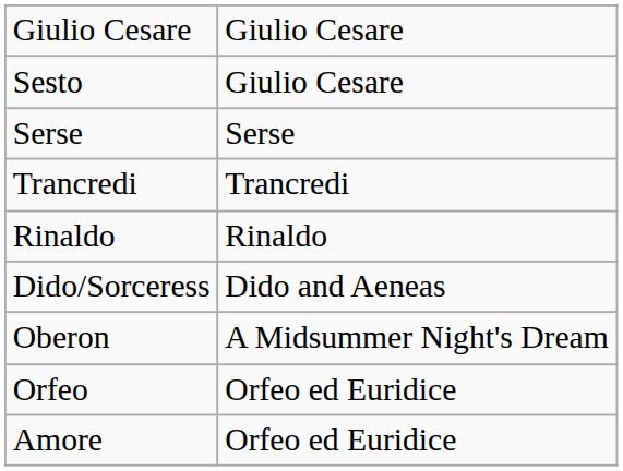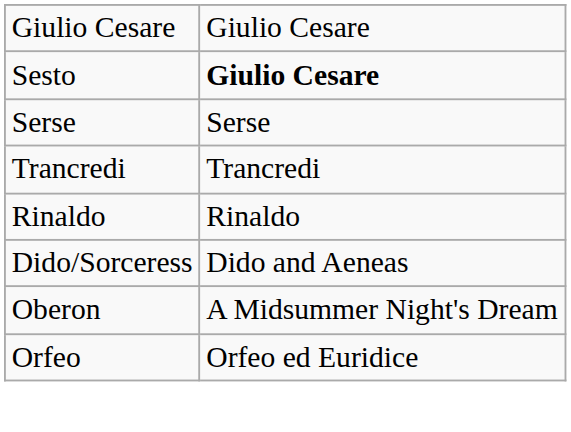Sesto | column 2: normal -> bold
- row: Amore | Orfeo ed Euridice
